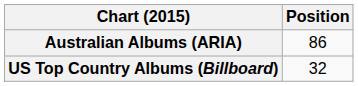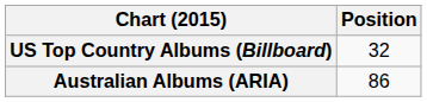rows swapped: Australian Albums (ARIA) <-> US Top Country Albums (Billboard)
